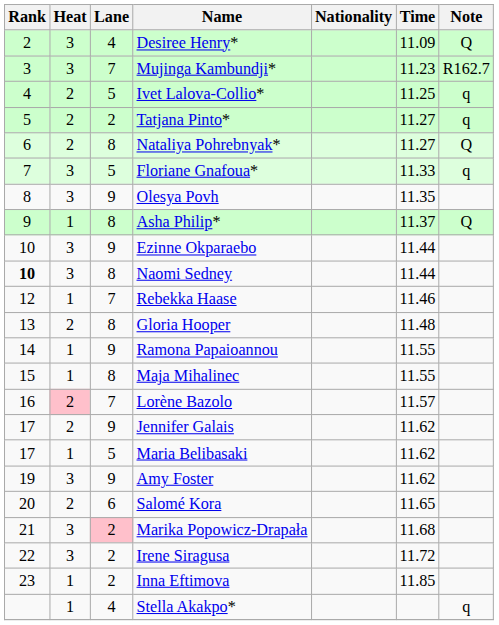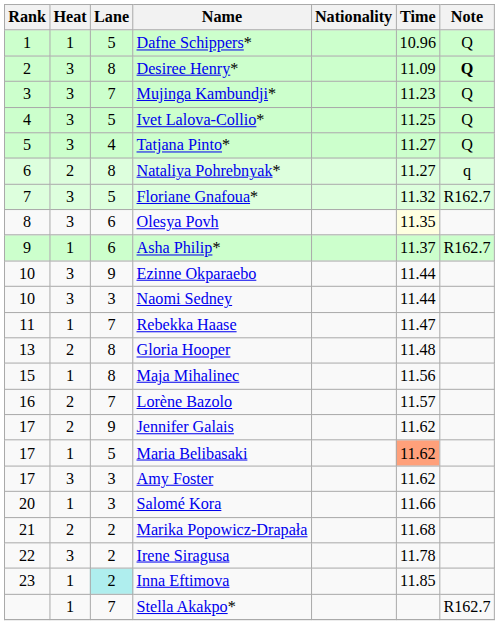+ row: 1 | 1 | 5 | Dafne Schippers* | 10.96 | Q
Desiree Henry* | Lane: 4 -> 8
Desiree Henry* | Note: normal -> bold
Mujinga Kambundji* | Note: R162.7 -> Q
Ivet Lalova-Collio* | Heat: 2 -> 3
Ivet Lalova-Collio* | Note: q -> Q
Tatjana Pinto* | Heat: 2 -> 3
Tatjana Pinto* | Lane: 2 -> 4
Tatjana Pinto* | Note: q -> Q
Nataliya Pohrebnyak* | Note: Q -> q
Floriane Gnafoua* | Time: 11.33 -> 11.32
Floriane Gnafoua* | Note: q -> R162.7
Olesya Povh | Lane: 9 -> 6
Olesya Povh | Time: no background -> lightyellow background
Asha Philip* | Lane: 8 -> 6
Asha Philip* | Note: Q -> R162.7
Naomi Sedney | Rank: bold -> normal
Naomi Sedney | Lane: 8 -> 3
Rebekka Haase | Rank: 12 -> 11
Rebekka Haase | Time: 11.46 -> 11.47
- row: 14 | 1 | 9 | Ramona Papaioannou | 11.55
Maja Mihalinec | Time: 11.55 -> 11.56
Lorène Bazolo | Heat: pink background -> no background
Maria Belibasaki | Time: no background -> lightsalmon background
Amy Foster | Rank: 19 -> 17
Amy Foster | Lane: 9 -> 3
Salomé Kora | Heat: 2 -> 1
Salomé Kora | Lane: 6 -> 3
Salomé Kora | Time: 11.65 -> 11.66
Marika Popowicz-Drapała | Heat: 3 -> 2
Marika Popowicz-Drapała | Lane: pink background -> no background
Irene Siragusa | Time: 11.72 -> 11.78
Inna Eftimova | Lane: no background -> paleturquoise background
Stella Akakpo* | Lane: 4 -> 7
Stella Akakpo* | Note: q -> R162.7
